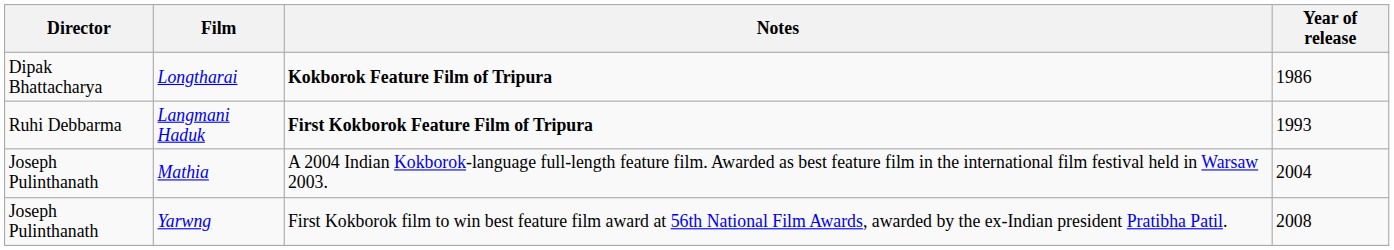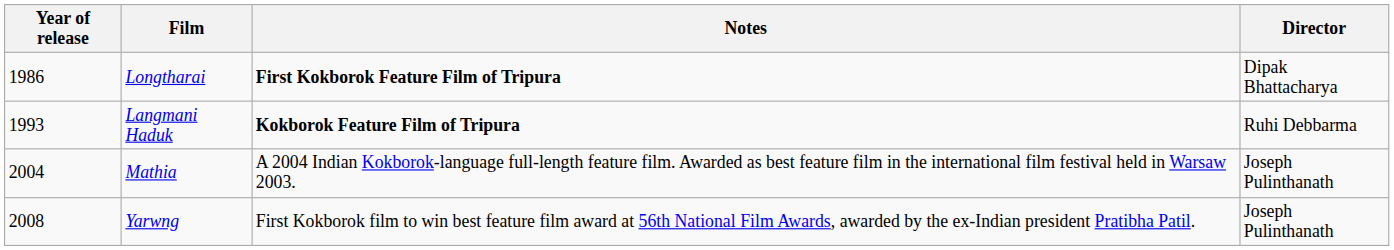columns swapped: Year of release <-> Director
Longtharai | Notes: Kokborok Feature Film of Tripura -> First Kokborok Feature Film of Tripura
Langmani Haduk | Notes: First Kokborok Feature Film of Tripura -> Kokborok Feature Film of Tripura
